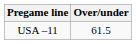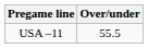USA –11 | Over/under: 61.5 -> 55.5
